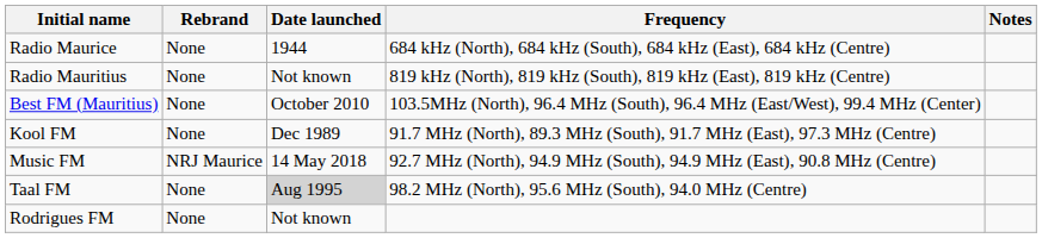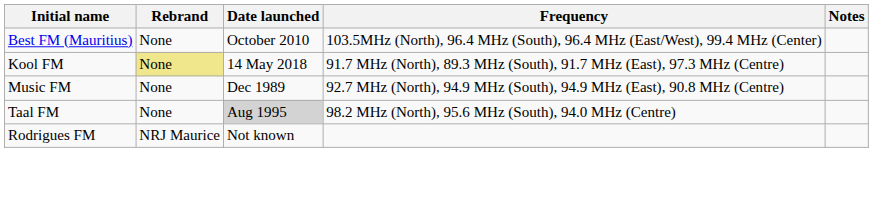- row: Radio Maurice | None | 1944 | 684 kHz (North), 684 kHz (South), 684 kHz (East), 684 kHz (Centre)
- row: Radio Mauritius | None | Not known | 819 kHz (North), 819 kHz (South), 819 kHz (East), 819 kHz (Centre)
Kool FM | Rebrand: no background -> khaki background
Kool FM | Date launched: Dec 1989 -> 14 May 2018
Music FM | Rebrand: NRJ Maurice -> None
Music FM | Date launched: 14 May 2018 -> Dec 1989
Rodrigues FM | Rebrand: None -> NRJ Maurice
